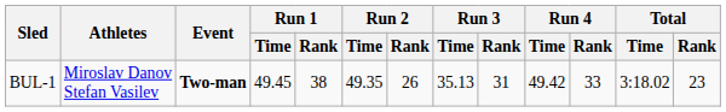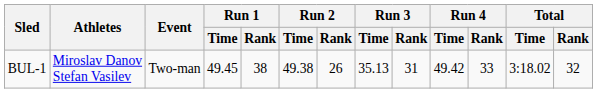BUL-1 | Event: bold -> normal
BUL-1 | Run 2 / Time: 49.35 -> 49.38
BUL-1 | Total / Rank: 23 -> 32
